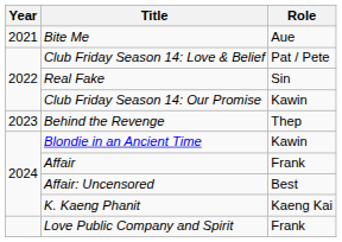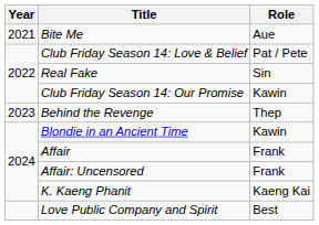Affair: Uncensored | Role: Best -> Frank
Love Public Company and Spirit | Role: Frank -> Best
